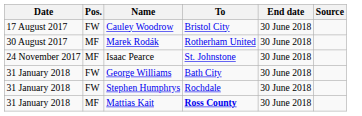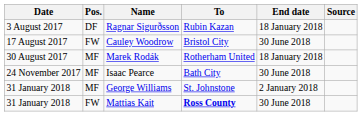+ row: 3 August 2017 | DF | Ragnar Sigurðsson | Rubin Kazan | 18 January 2018
Marek Rodák | End date: 30 June 2018 -> 18 January 2018
Isaac Pearce | To: St. Johnstone -> Bath City
George Williams | Pos.: FW -> MF
George Williams | To: Bath City -> St. Johnstone
George Williams | End date: 30 June 2018 -> 2 January 2018
- row: 31 January 2018 | FW | Stephen Humphrys | Rochdale | 30 June 2018
Mattias Kait | Pos.: MF -> FW
